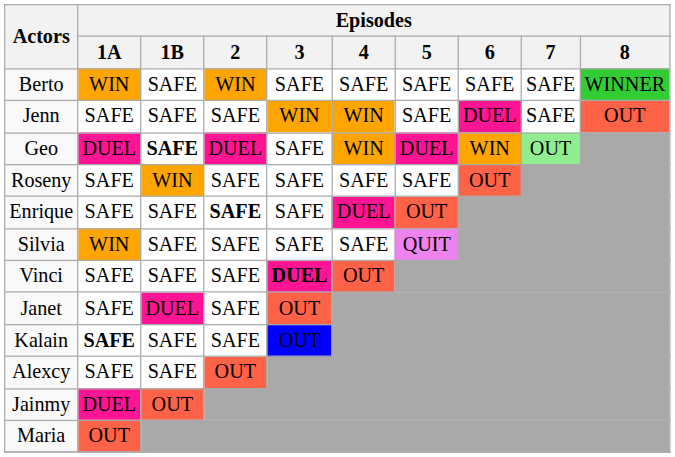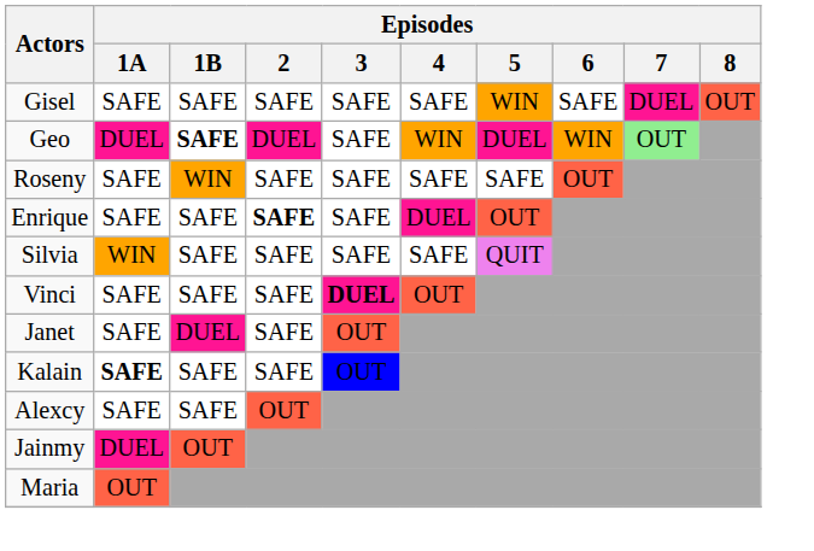- row: Berto | WIN | SAFE | WIN | SAFE | SAFE | SAFE | SAFE | SAFE | WINNER
- row: Jenn | SAFE | SAFE | SAFE | WIN | WIN | SAFE | DUEL | SAFE | OUT
+ row: Gisel | SAFE | SAFE | SAFE | SAFE | SAFE | WIN | SAFE | DUEL | OUT
